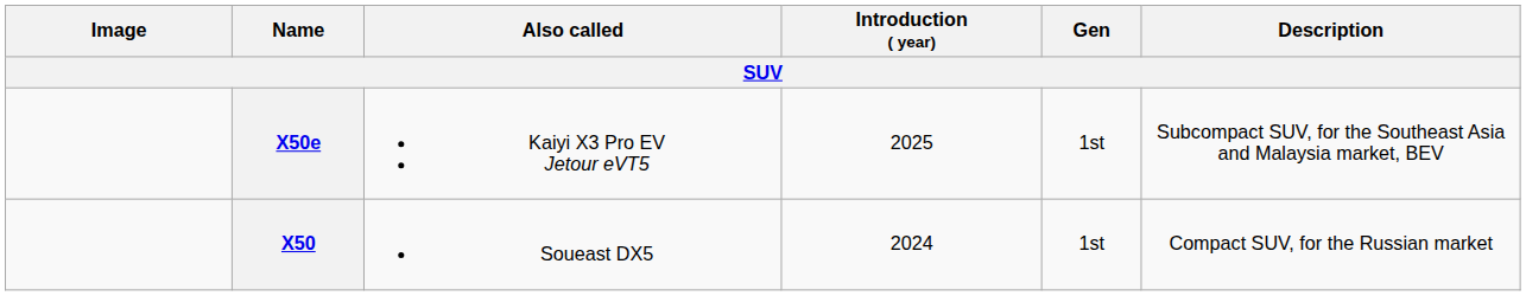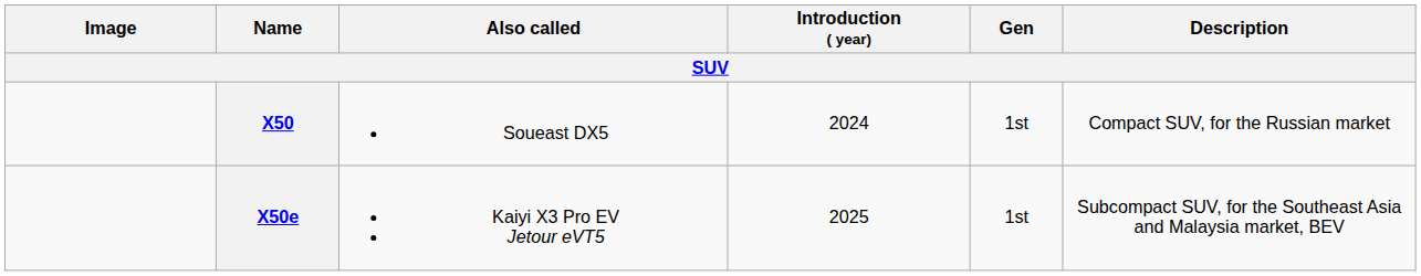rows swapped: X50 <-> X50e
